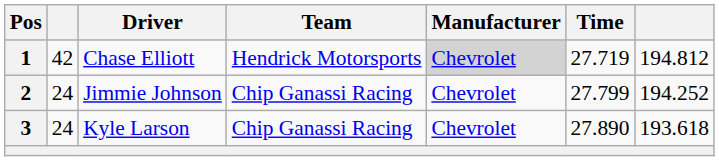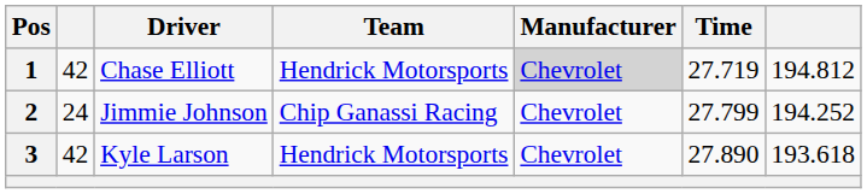3 | column 2: 24 -> 42
3 | Team: Chip Ganassi Racing -> Hendrick Motorsports
